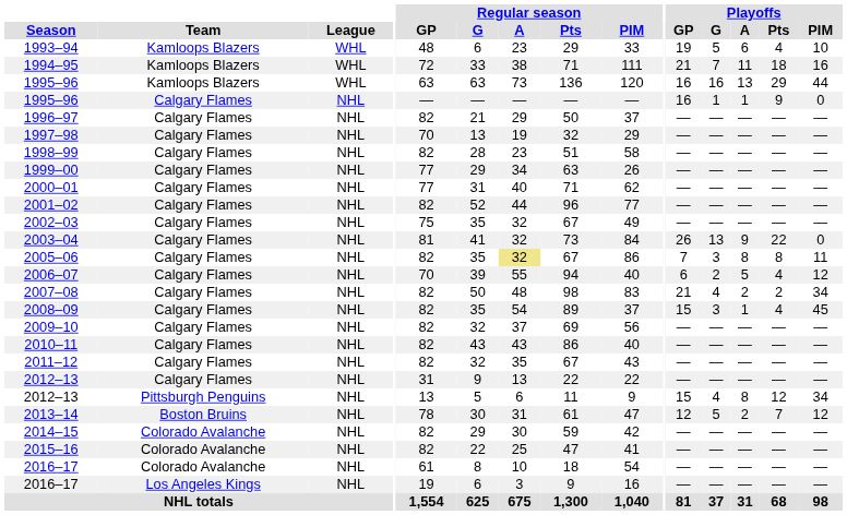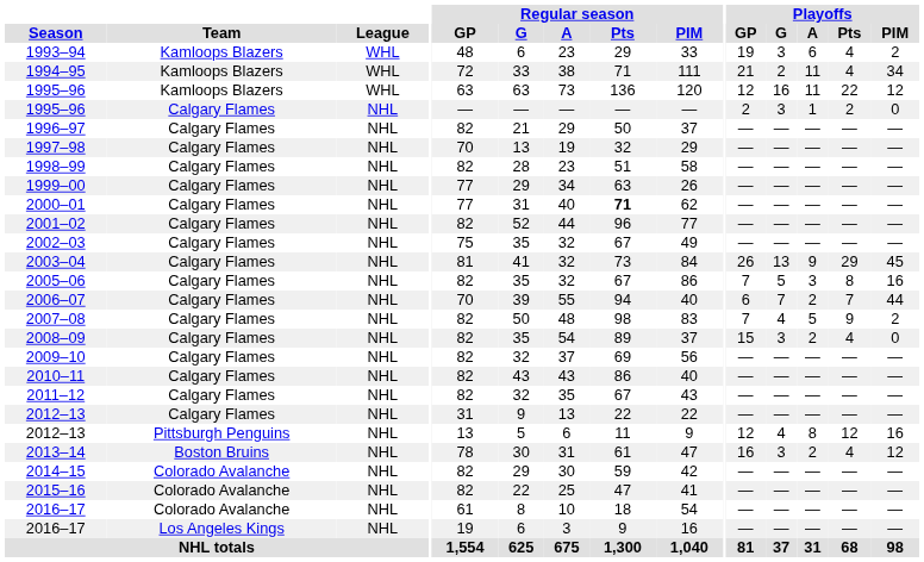1993–94 | Playoffs / G: 5 -> 3
1993–94 | Playoffs / PIM: 10 -> 2
1994–95 | Playoffs / G: 7 -> 2
1994–95 | Playoffs / Pts: 18 -> 4
1994–95 | Playoffs / PIM: 16 -> 34
1995–96 / Kamloops Blazers | Playoffs / GP: 16 -> 12
1995–96 / Kamloops Blazers | Playoffs / A: 13 -> 11
1995–96 / Kamloops Blazers | Playoffs / Pts: 29 -> 22
1995–96 / Kamloops Blazers | Playoffs / PIM: 44 -> 12
1995–96 / Calgary Flames | Playoffs / GP: 16 -> 2
1995–96 / Calgary Flames | Playoffs / G: 1 -> 3
1995–96 / Calgary Flames | Playoffs / Pts: 9 -> 2
2000–01 | Regular season / Pts: normal -> bold
2003–04 | Playoffs / Pts: 22 -> 29
2003–04 | Playoffs / PIM: 0 -> 45
2005–06 | Regular season / A: khaki background -> no background
2005–06 | Playoffs / G: 3 -> 5
2005–06 | Playoffs / A: 8 -> 3
2005–06 | Playoffs / PIM: 11 -> 16
2006–07 | Playoffs / G: 2 -> 7
2006–07 | Playoffs / A: 5 -> 2
2006–07 | Playoffs / Pts: 4 -> 7
2006–07 | Playoffs / PIM: 12 -> 44
2007–08 | Playoffs / GP: 21 -> 7
2007–08 | Playoffs / A: 2 -> 5
2007–08 | Playoffs / Pts: 2 -> 9
2007–08 | Playoffs / PIM: 34 -> 2
2008–09 | Playoffs / A: 1 -> 2
2008–09 | Playoffs / PIM: 45 -> 0
2012–13 / Pittsburgh Penguins | Playoffs / GP: 15 -> 12
2012–13 / Pittsburgh Penguins | Playoffs / PIM: 34 -> 16
2013–14 | Playoffs / GP: 12 -> 16
2013–14 | Playoffs / G: 5 -> 3
2013–14 | Playoffs / Pts: 7 -> 4
